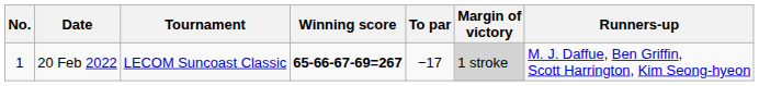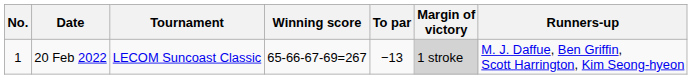20 Feb 2022 | Winning score: bold -> normal
20 Feb 2022 | To par: −17 -> −13
